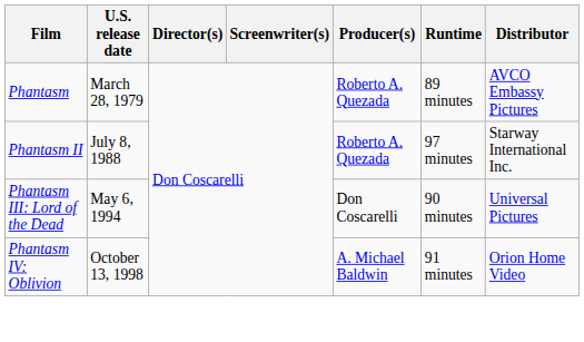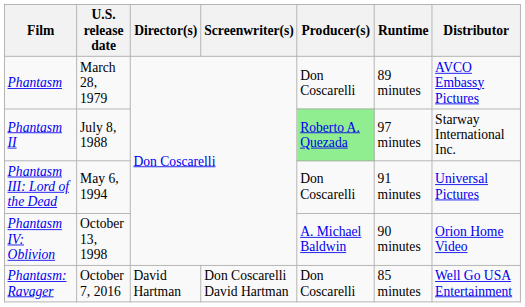Phantasm | Producer(s): Roberto A. Quezada -> Don Coscarelli
Phantasm II | Producer(s): no background -> lightgreen background
Phantasm III: Lord of the Dead | Runtime: 90 minutes -> 91 minutes
Phantasm IV: Oblivion | Runtime: 91 minutes -> 90 minutes
+ row: Phantasm: Ravager | October 7, 2016 | David Hartman | Don Coscarelli David Hartman | Don Coscarelli | 85 minutes | Well Go USA Entertainment
